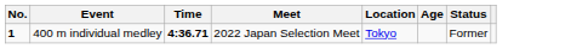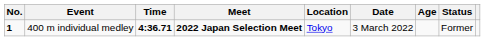+ column: Date | 3 March 2022
400 m individual medley | Meet: normal -> bold
